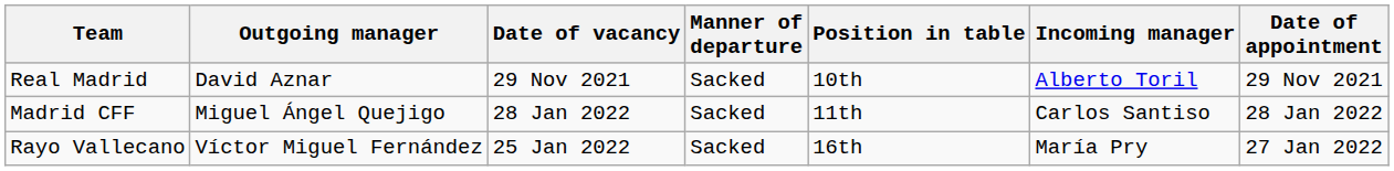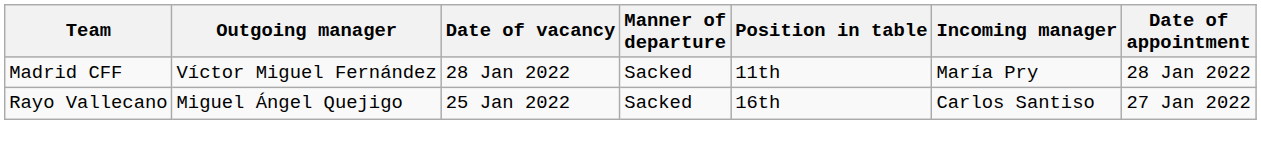- row: Real Madrid | David Aznar | 29 Nov 2021 | Sacked | 10th | Alberto Toril | 29 Nov 2021
Madrid CFF | Outgoing manager: Miguel Ángel Quejigo -> Víctor Miguel Fernández
Madrid CFF | Incoming manager: Carlos Santiso -> María Pry
Rayo Vallecano | Outgoing manager: Víctor Miguel Fernández -> Miguel Ángel Quejigo
Rayo Vallecano | Incoming manager: María Pry -> Carlos Santiso
